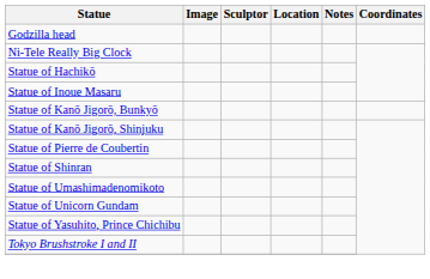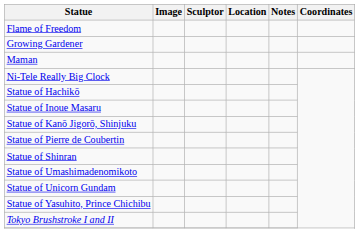+ row: Flame of Freedom
- row: Godzilla head
+ row: Growing Gardener
+ row: Maman
- row: Statue of Kanō Jigorō, Bunkyō
